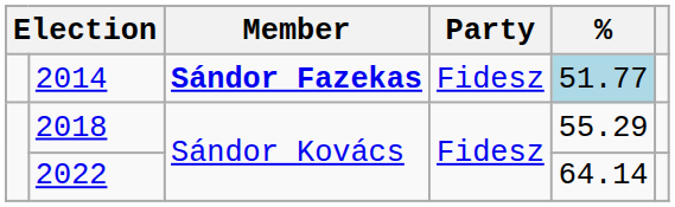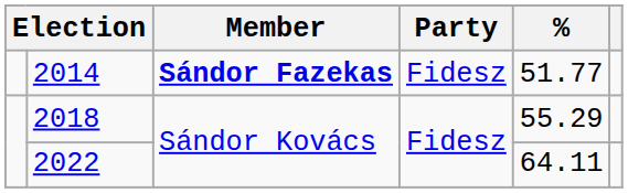2014 | %: lightblue background -> no background
2022 | %: 64.14 -> 64.11
